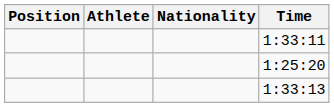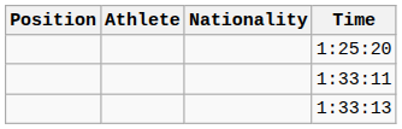rows swapped: 1:25:20 <-> 1:33:11
